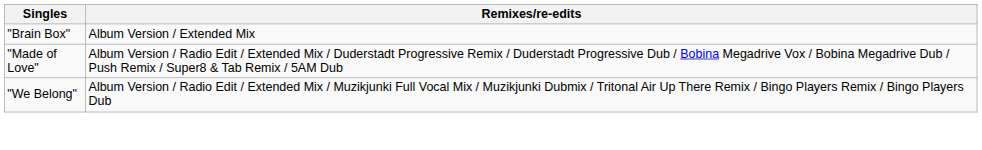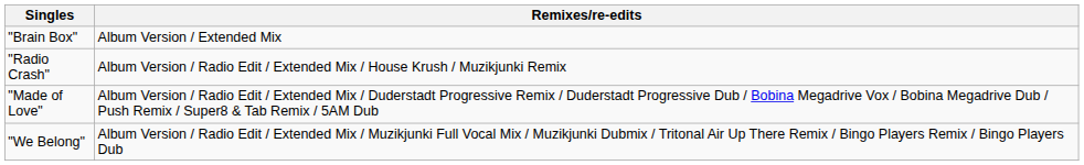+ row: "Radio Crash" | Album Version / Radio Edit / Extended Mix / House Krush / Muzikjunki Remix
